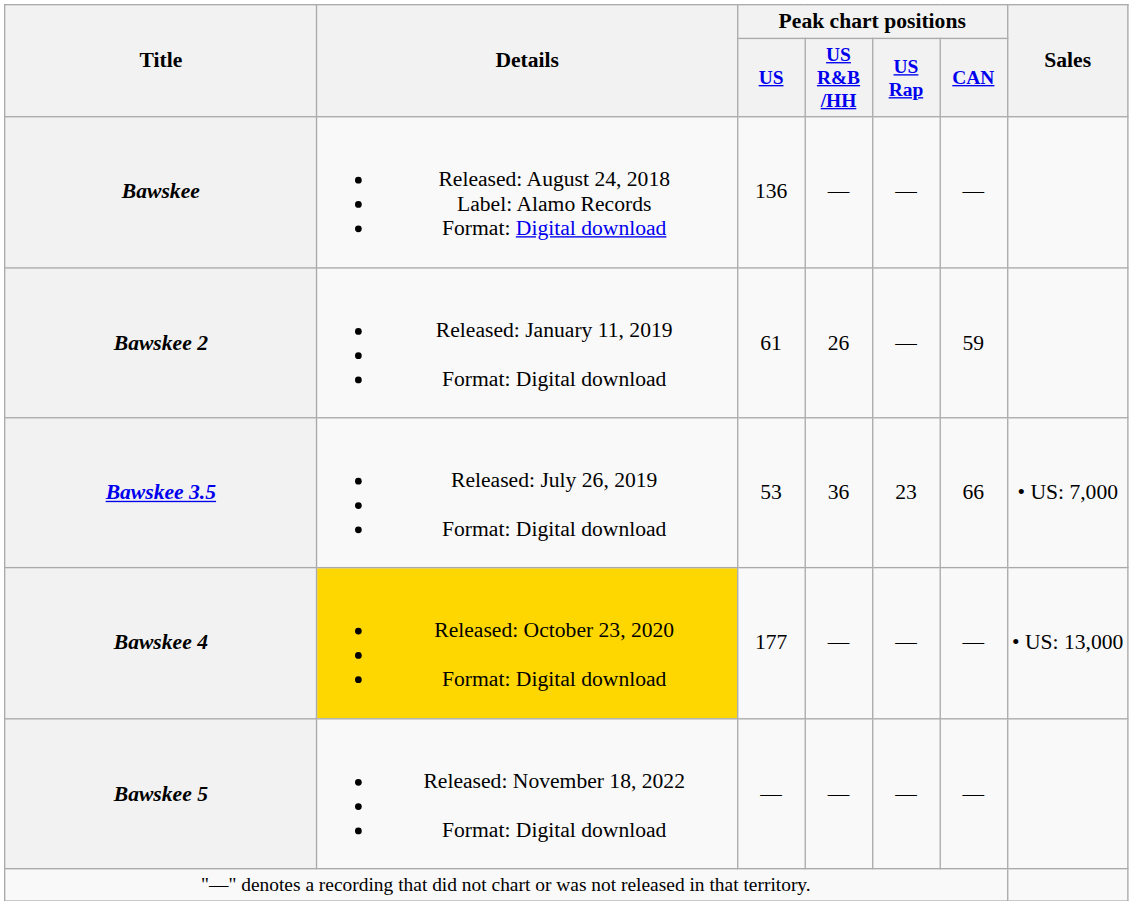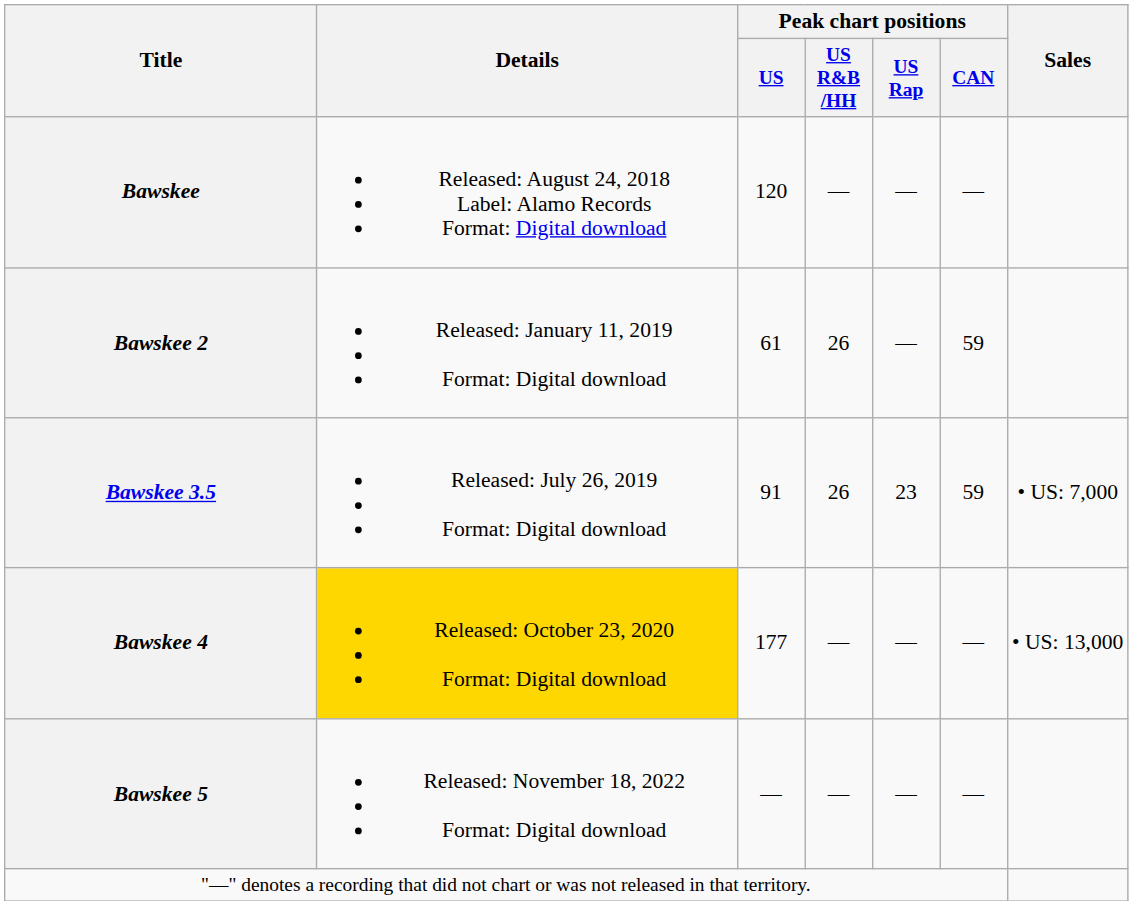Bawskee | Peak chart positions / US: 136 -> 120
Bawskee 3.5 | Peak chart positions / US: 53 -> 91
Bawskee 3.5 | Peak chart positions / US R&B /HH: 36 -> 26
Bawskee 3.5 | Peak chart positions / CAN: 66 -> 59
